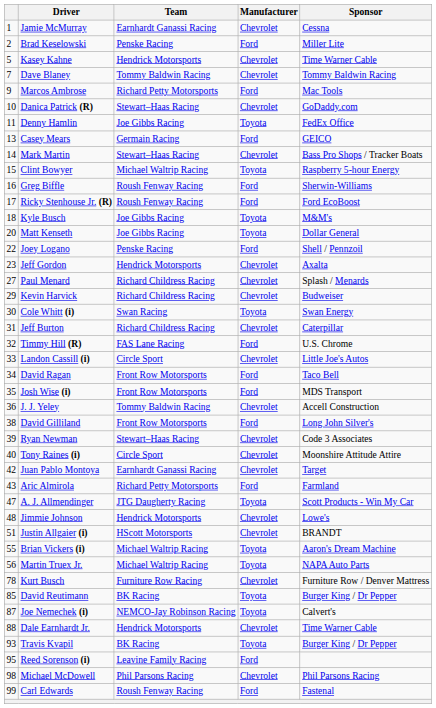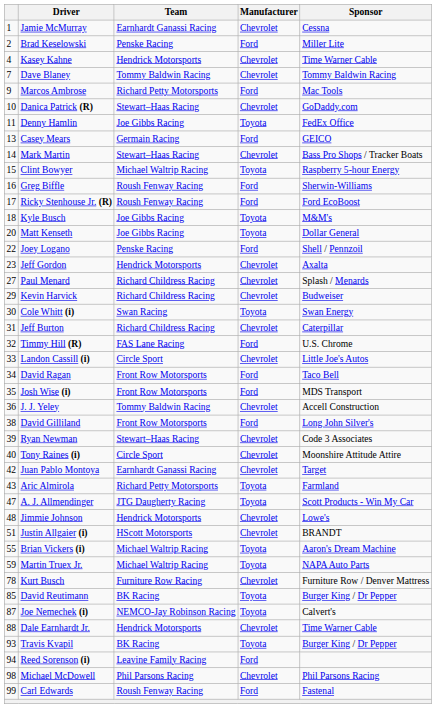Kasey Kahne | column 1: 5 -> 4
Aric Almirola | Manufacturer: Ford -> Toyota
Martin Truex Jr. | column 1: 56 -> 59
Reed Sorenson (i) | column 1: 95 -> 94
